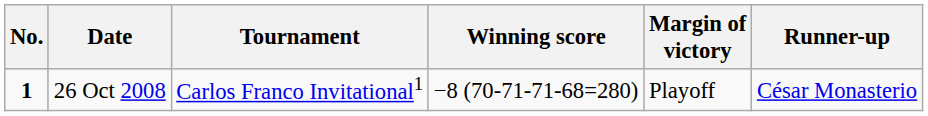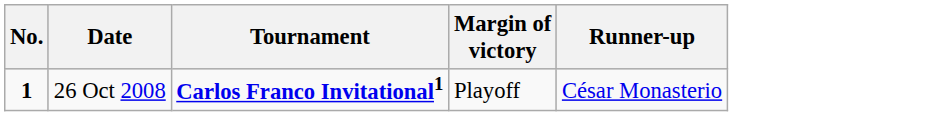- column: Winning score | −8 (70-71-71-68=280)
26 Oct 2008 | Tournament: normal -> bold
